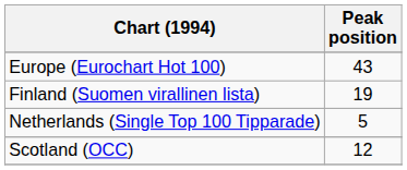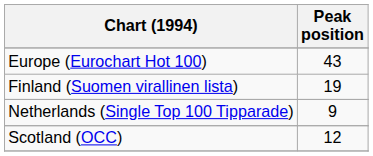Netherlands (Single Top 100 Tipparade) | Peak position: 5 -> 9
